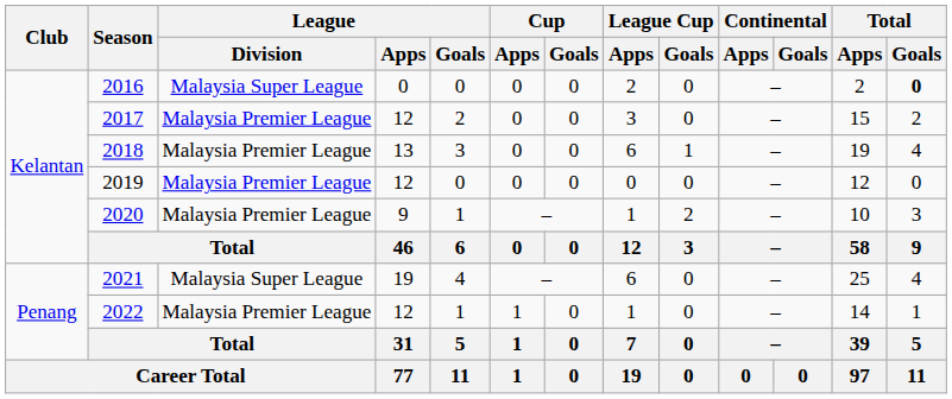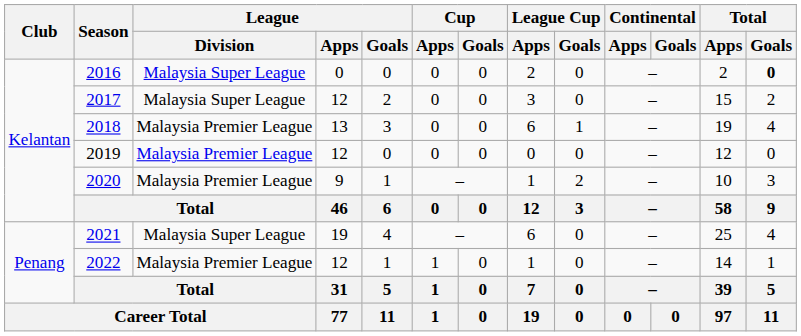2017 | League / Division: Malaysia Premier League -> Malaysia Super League
